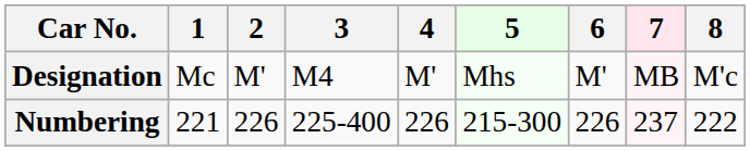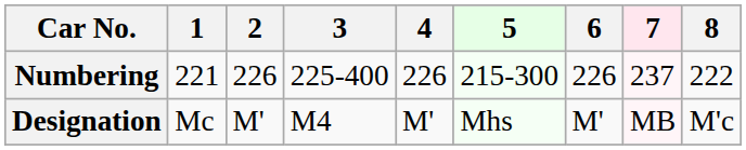rows swapped: Designation <-> Numbering
